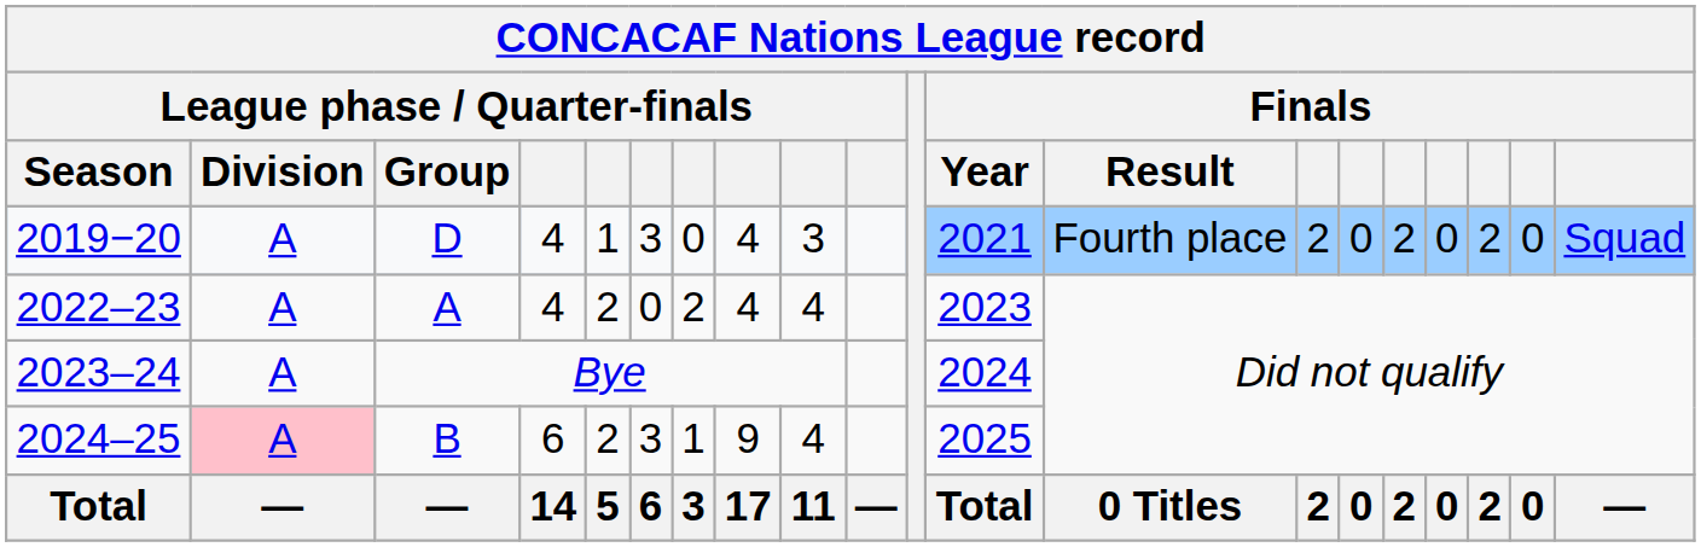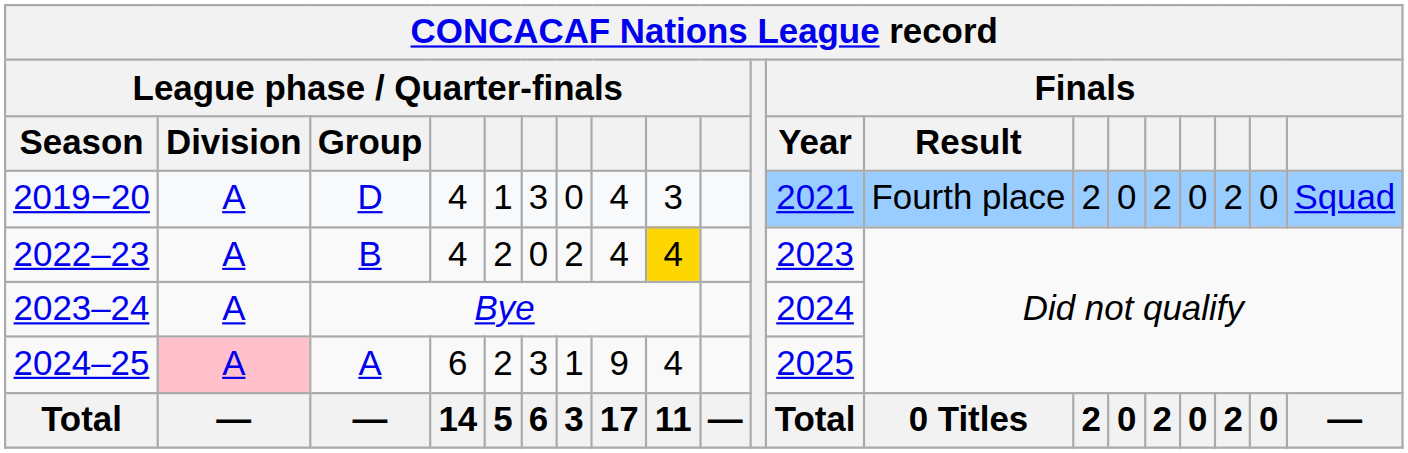2022–23 | League phase / Quarter-finals / Group: A -> B
2022–23 | column 9: no background -> gold background
2024–25 | League phase / Quarter-finals / Group: B -> A
